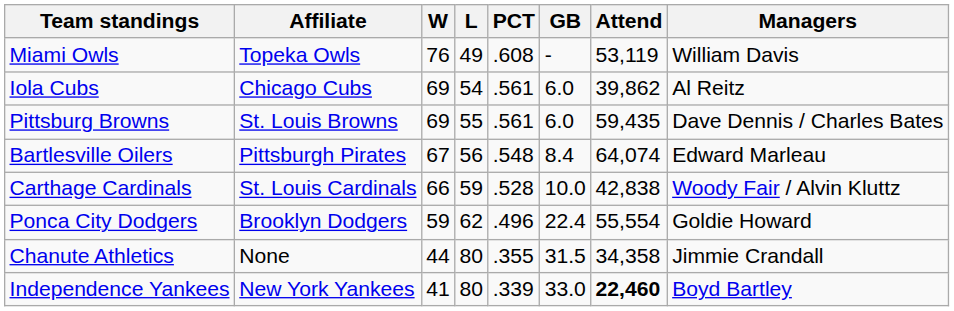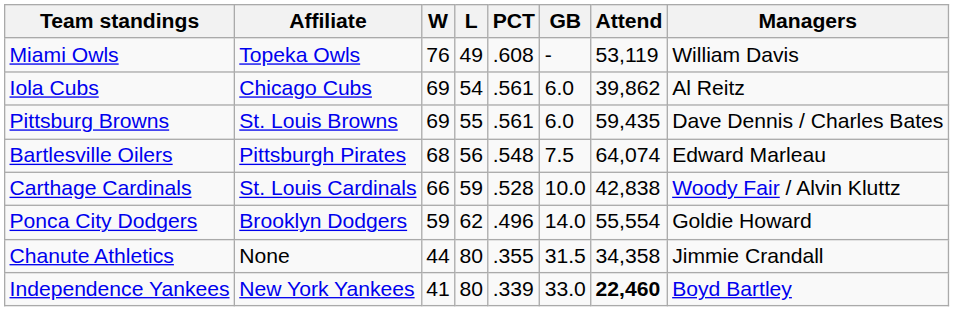Bartlesville Oilers | W: 67 -> 68
Bartlesville Oilers | GB: 8.4 -> 7.5
Ponca City Dodgers | GB: 22.4 -> 14.0
